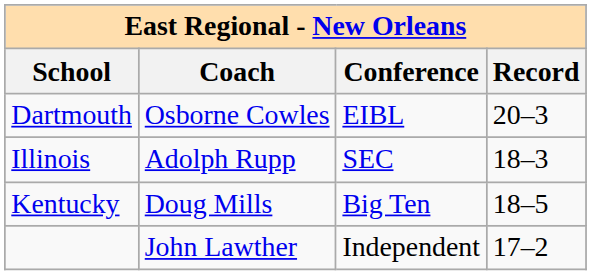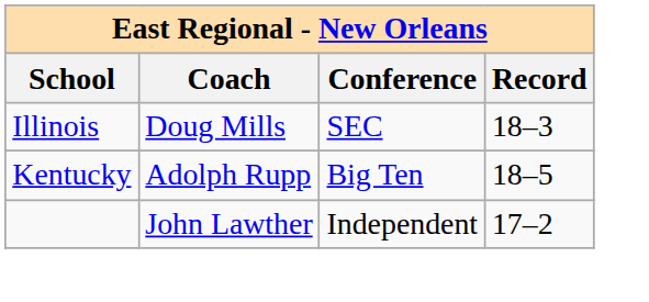- row: Dartmouth | Osborne Cowles | EIBL | 20–3
Illinois | Coach: Adolph Rupp -> Doug Mills
Kentucky | Coach: Doug Mills -> Adolph Rupp
